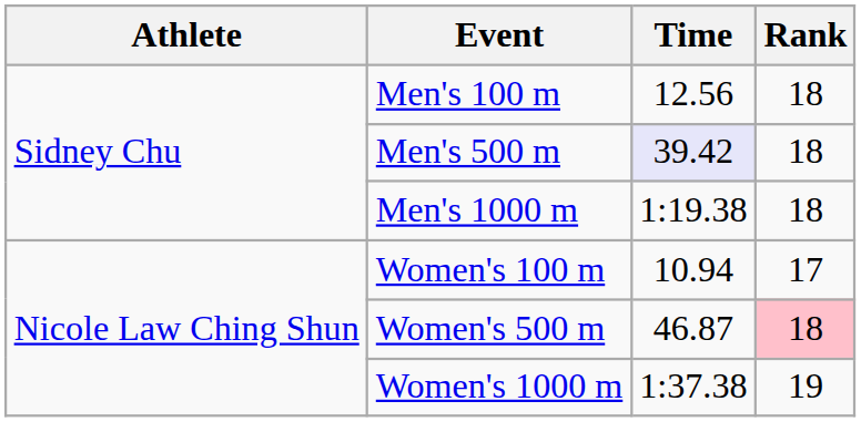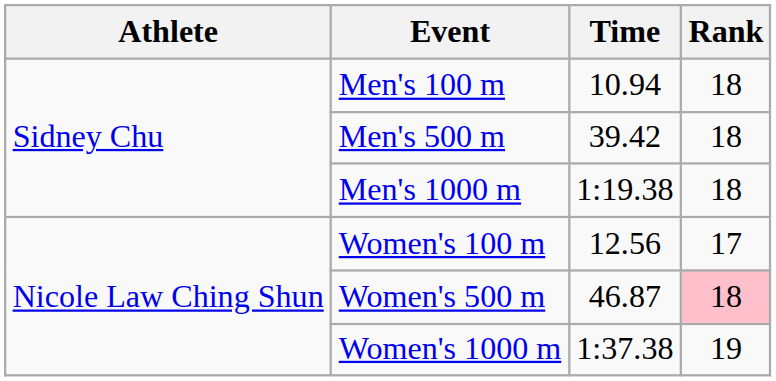Men's 100 m | Time: 12.56 -> 10.94
Men's 500 m | Time: lavender background -> no background
Women's 100 m | Time: 10.94 -> 12.56
